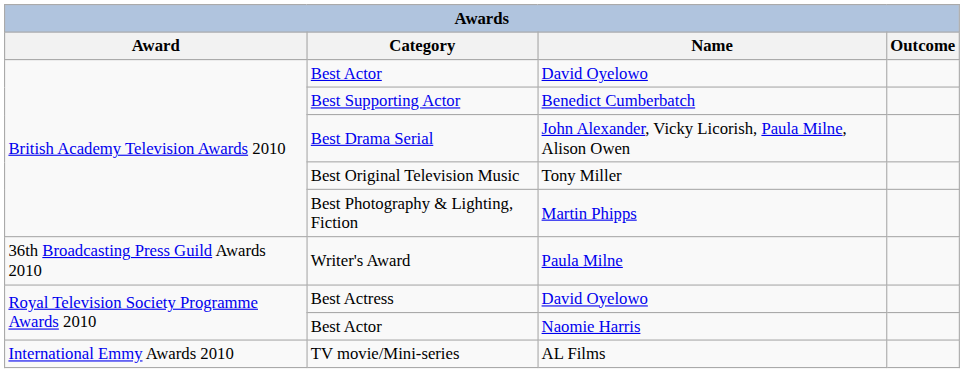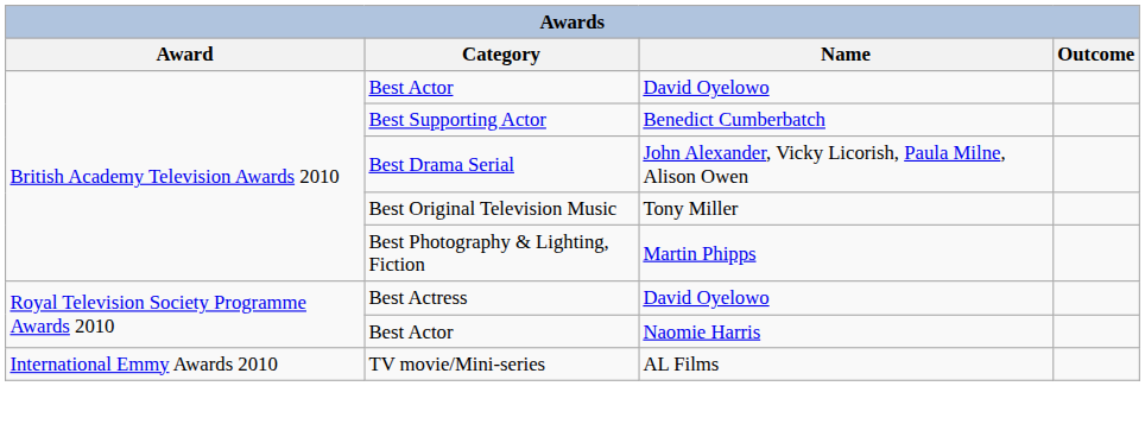- row: 36th Broadcasting Press Guild Awards 2010 | Writer's Award | Paula Milne
